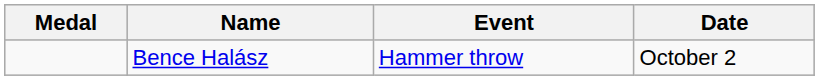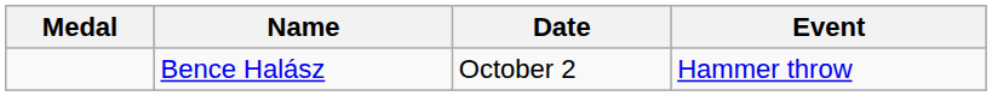columns swapped: Event <-> Date
